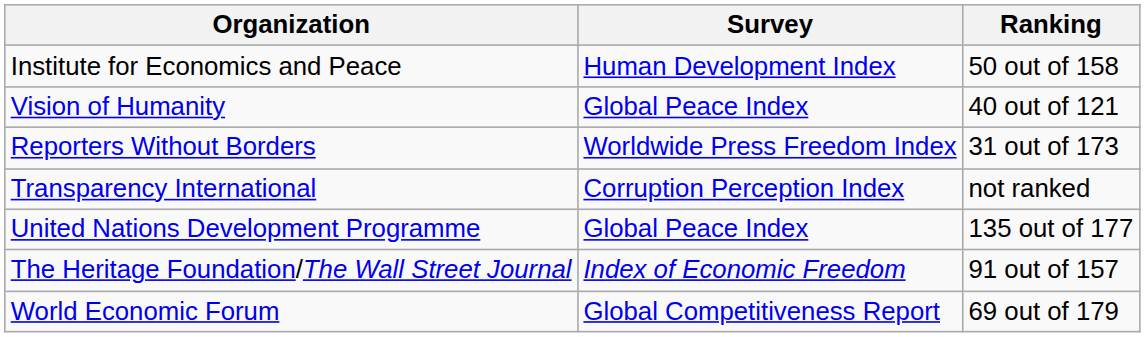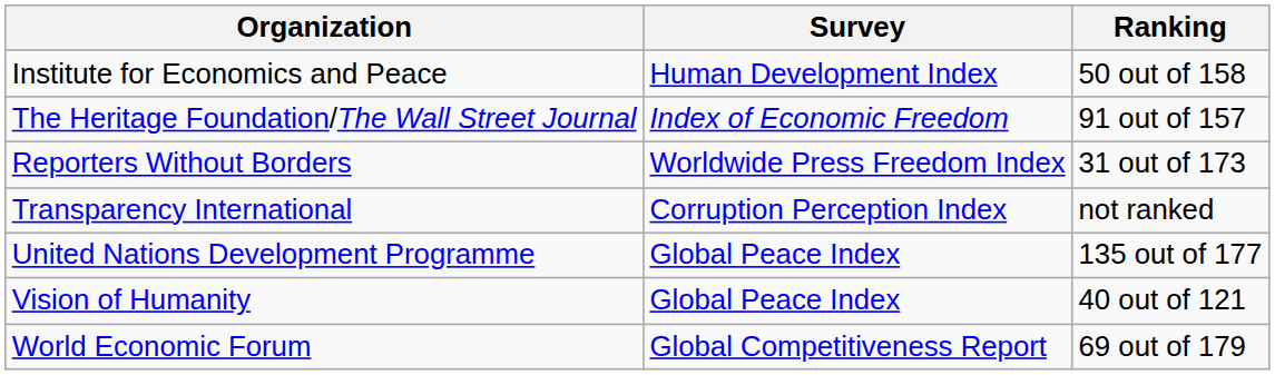rows swapped: The Heritage Foundation/The Wall Street Journal <-> Vision of Humanity
